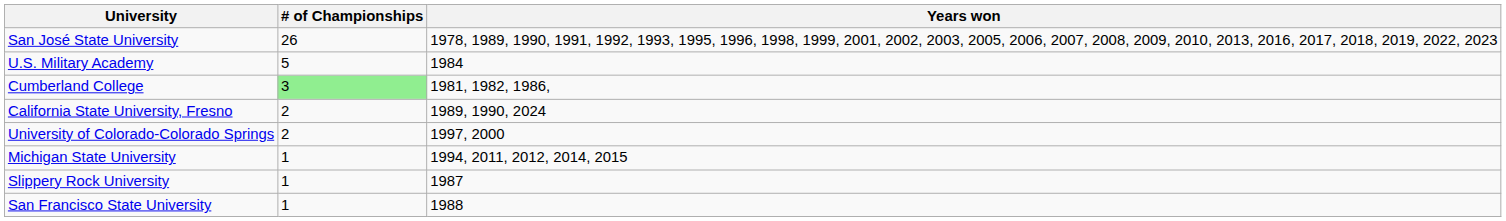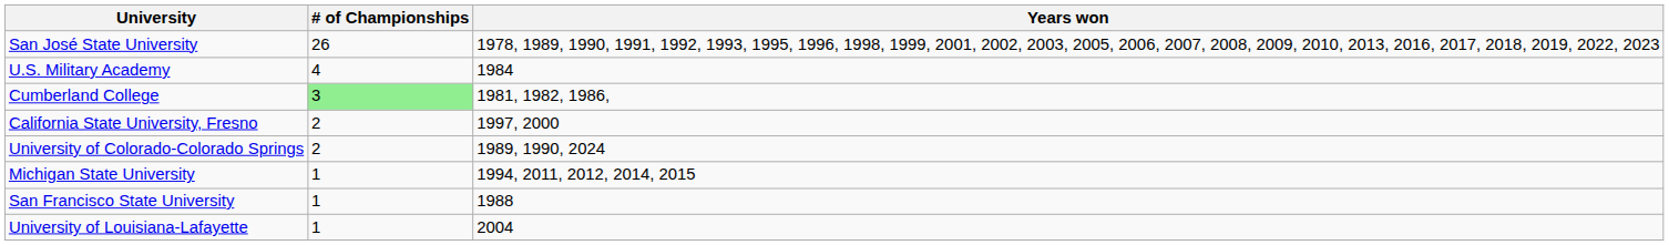U.S. Military Academy | # of Championships: 5 -> 4
California State University, Fresno | Years won: 1989, 1990, 2024 -> 1997, 2000
University of Colorado-Colorado Springs | Years won: 1997, 2000 -> 1989, 1990, 2024
- row: Slippery Rock University | 1 | 1987
+ row: University of Louisiana-Lafayette | 1 | 2004
